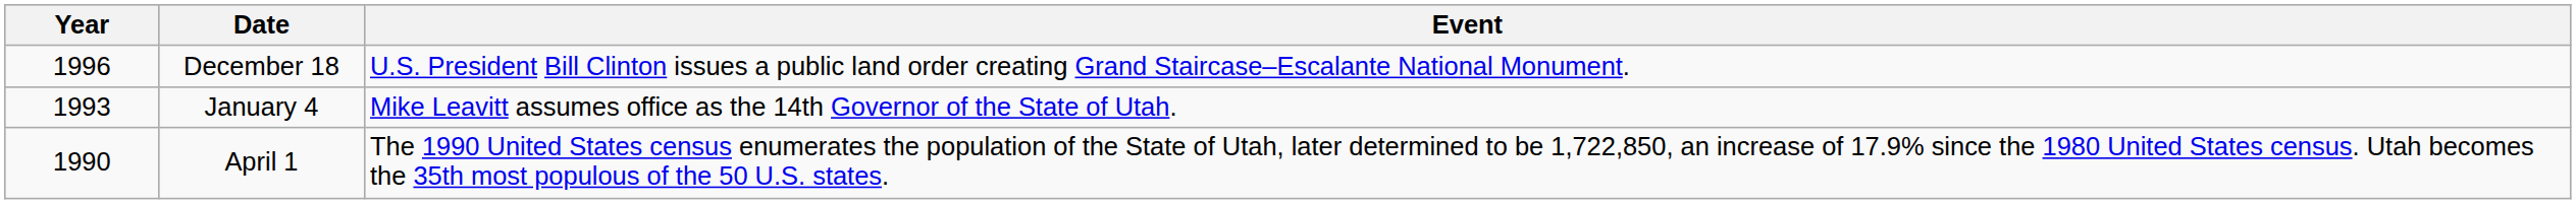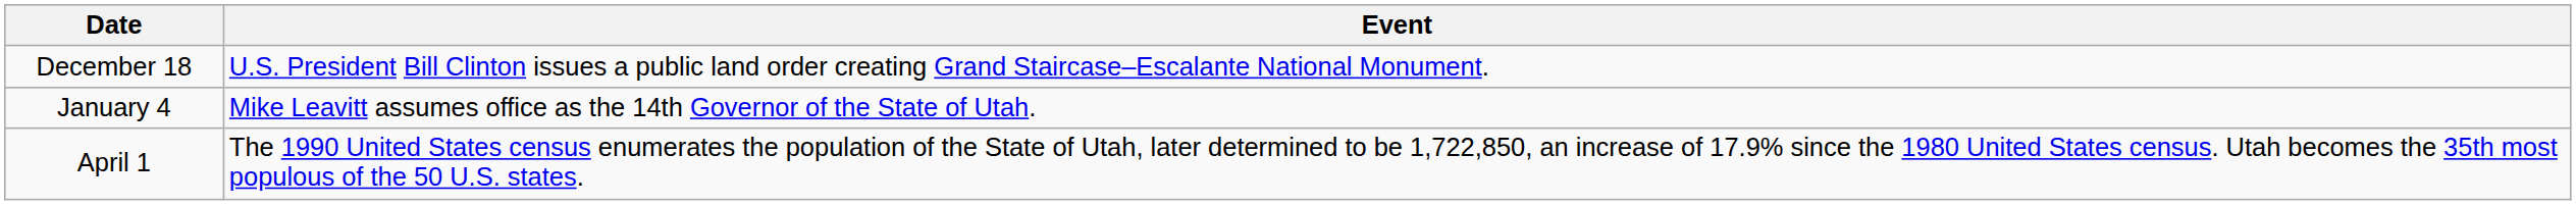- column: Year | 1996 | 1993 | 1990
